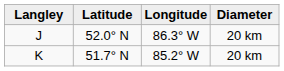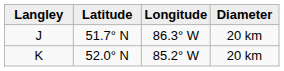J | Latitude: 52.0° N -> 51.7° N
K | Latitude: 51.7° N -> 52.0° N
